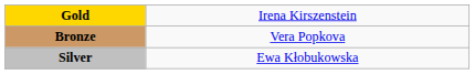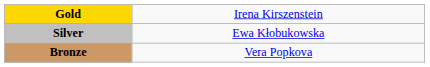rows swapped: Silver <-> Bronze
